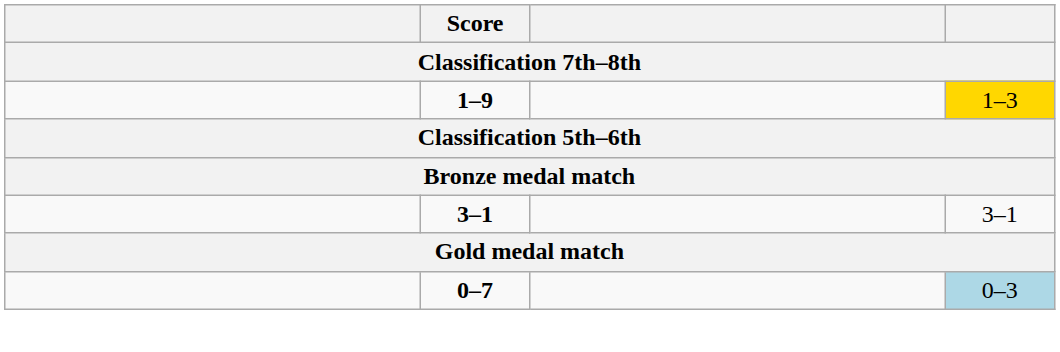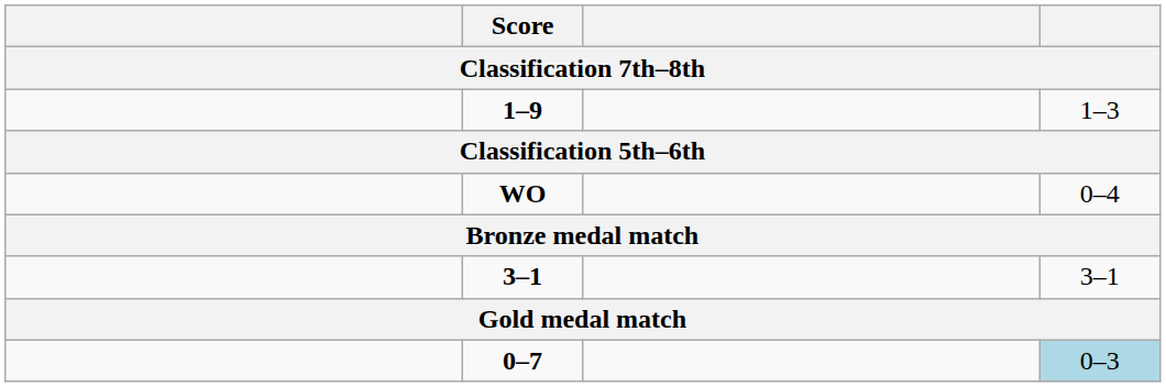1–9 | column 4: gold background -> no background
+ row: WO | 0–4
